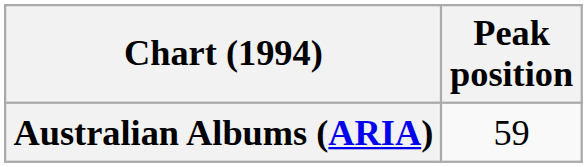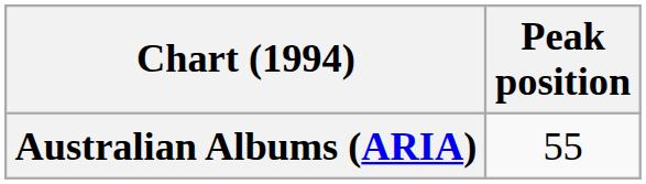Australian Albums (ARIA) | Peak position: 59 -> 55
